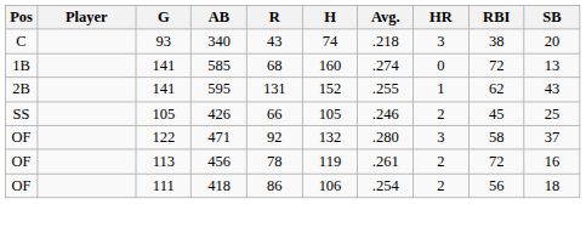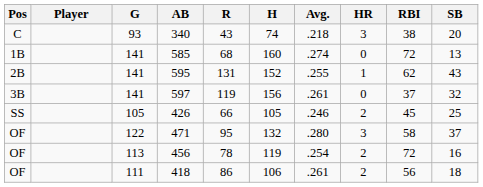+ row: 3B | 141 | 597 | 119 | 156 | .261 | 0 | 37 | 32
471 | R: 92 -> 95
456 | Avg.: .261 -> .254
418 | Avg.: .254 -> .261
